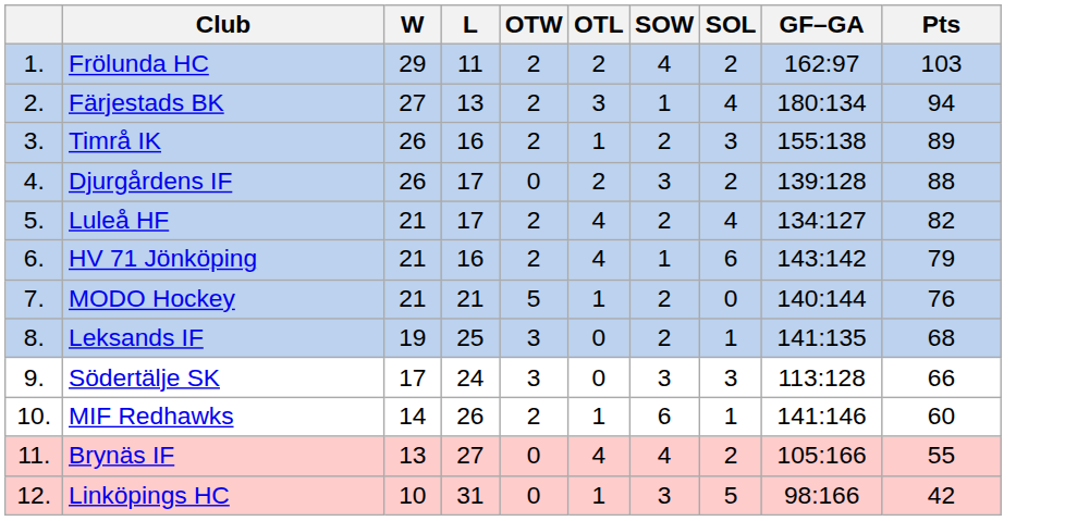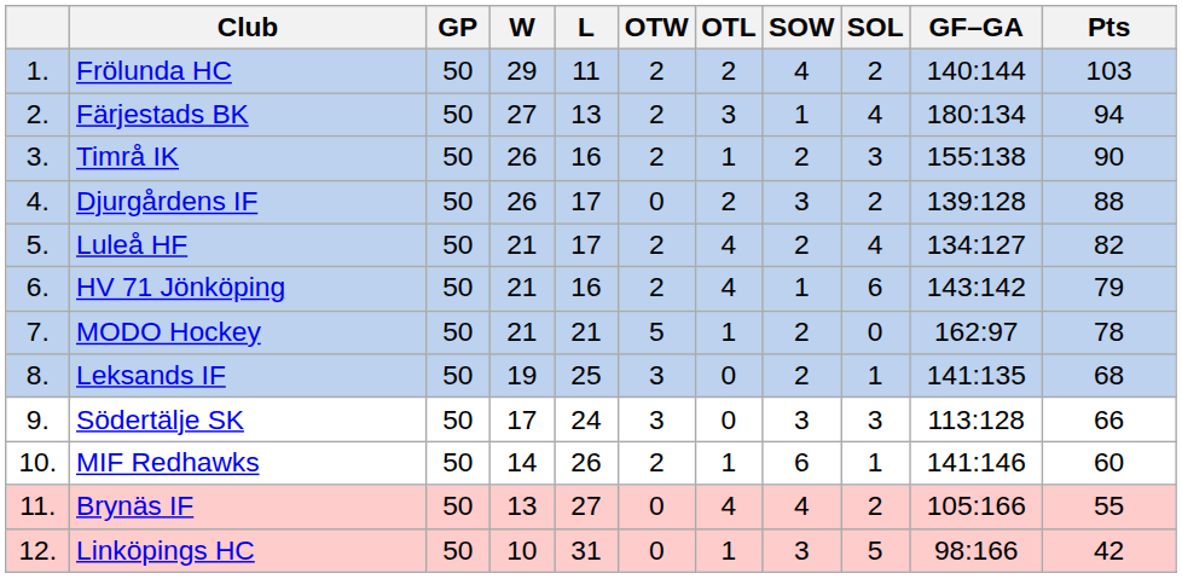+ column: GP | 50 | 50 | 50 | 50 | 50 | 50 | 50 | 50 | 50 | 50 | 50 | 50
Frölunda HC | GF–GA: 162:97 -> 140:144
Timrå IK | Pts: 89 -> 90
MODO Hockey | GF–GA: 140:144 -> 162:97
MODO Hockey | Pts: 76 -> 78
